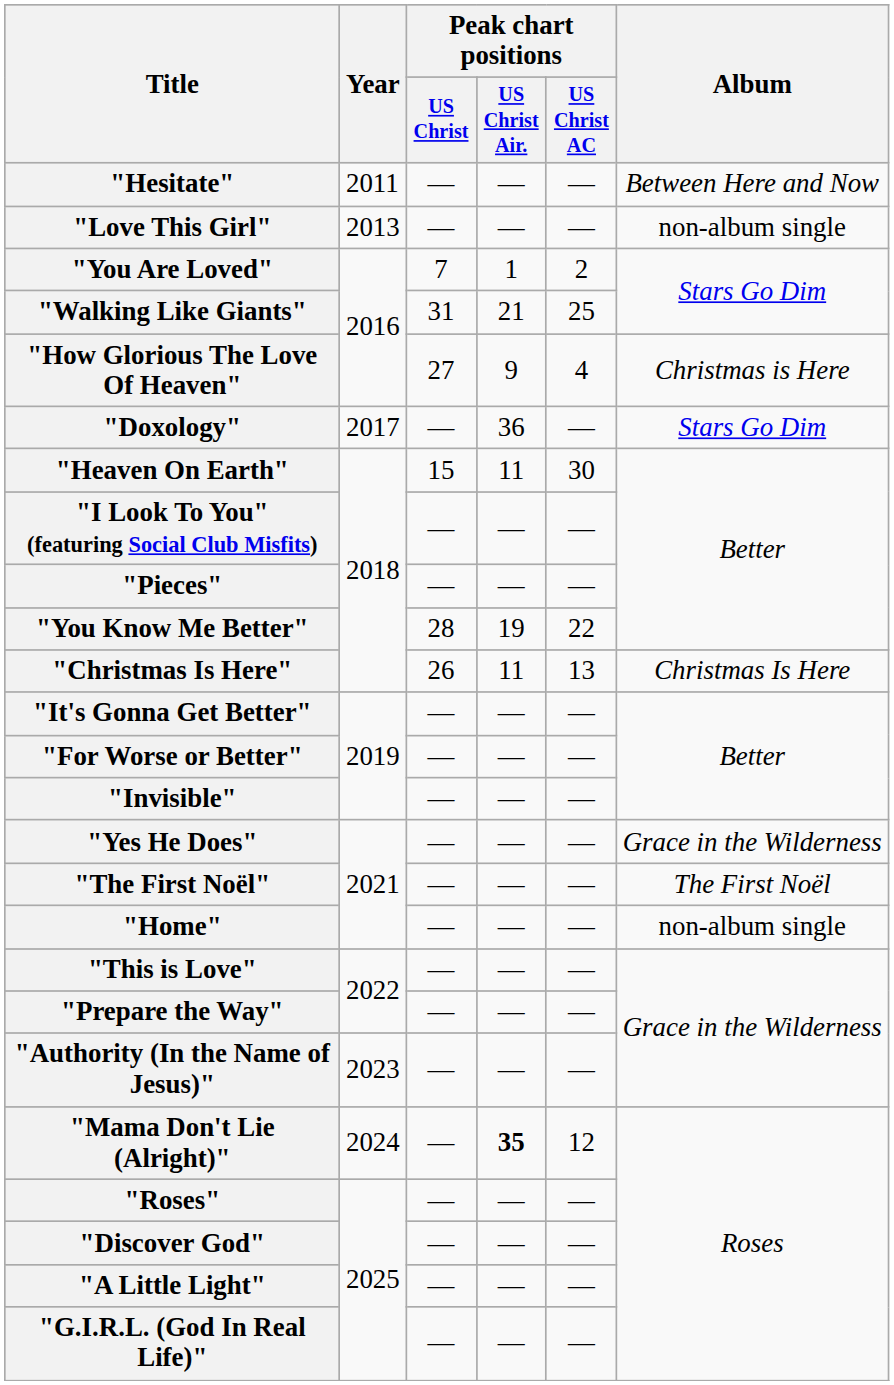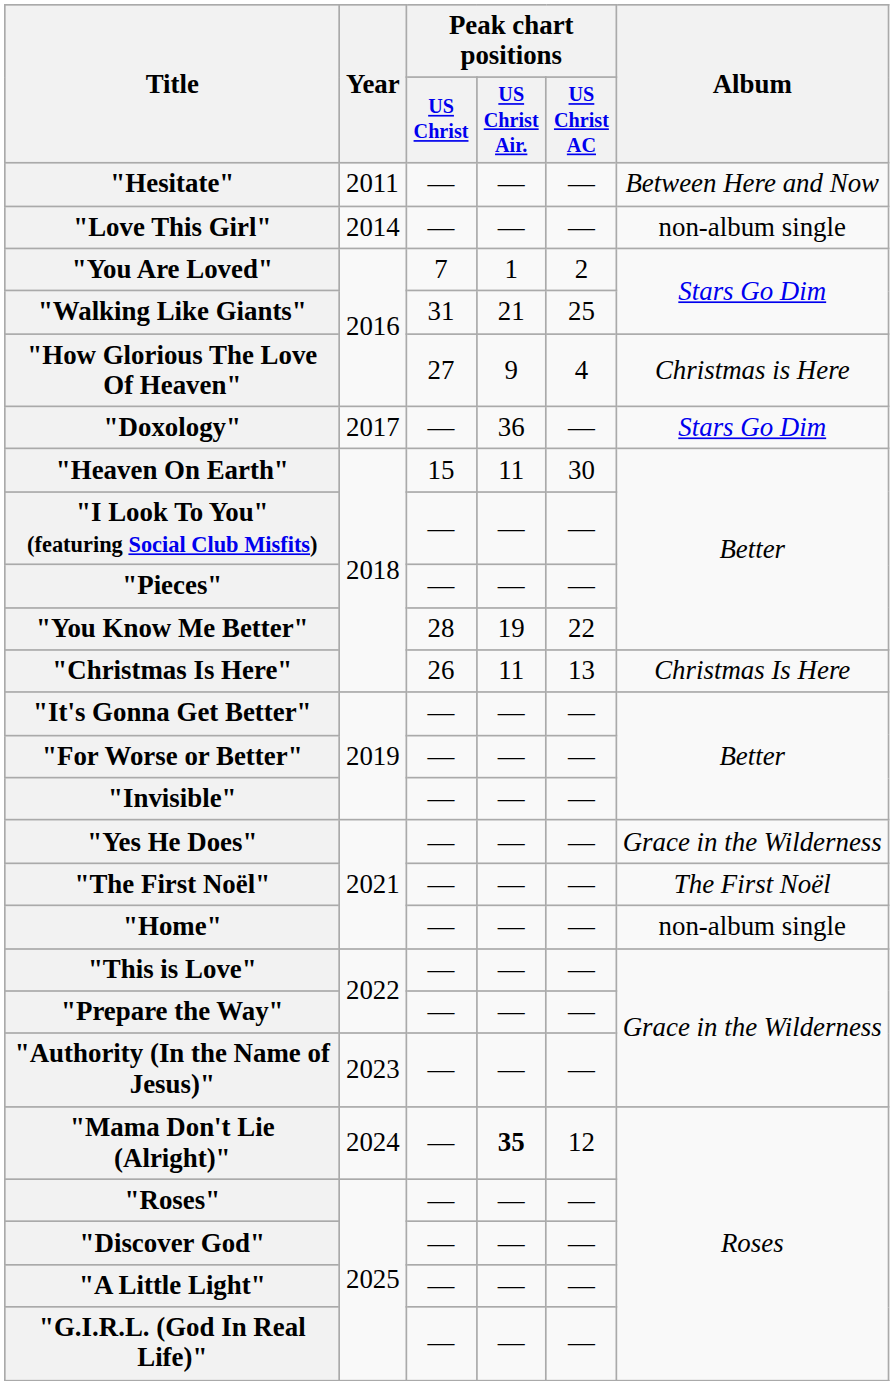"Love This Girl" | Year: 2013 -> 2014
